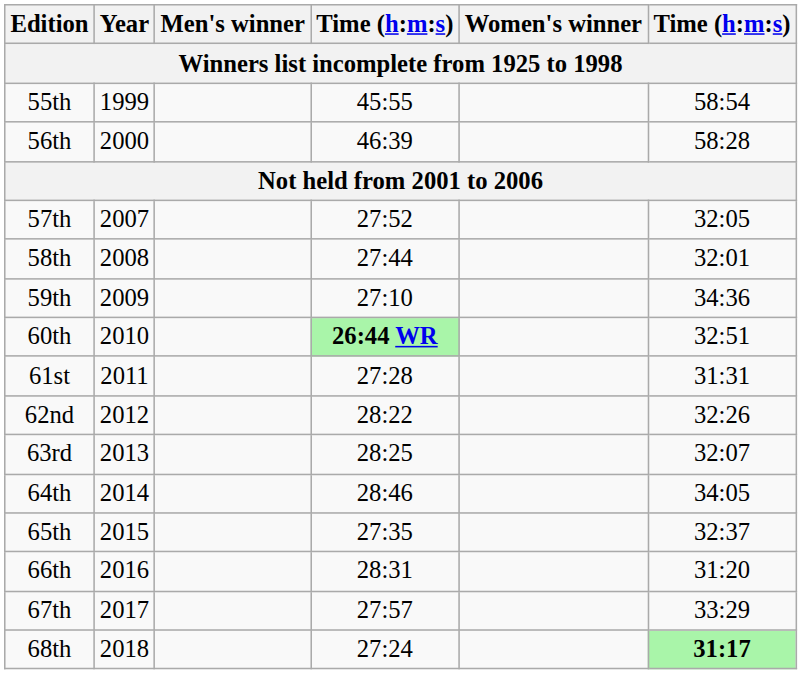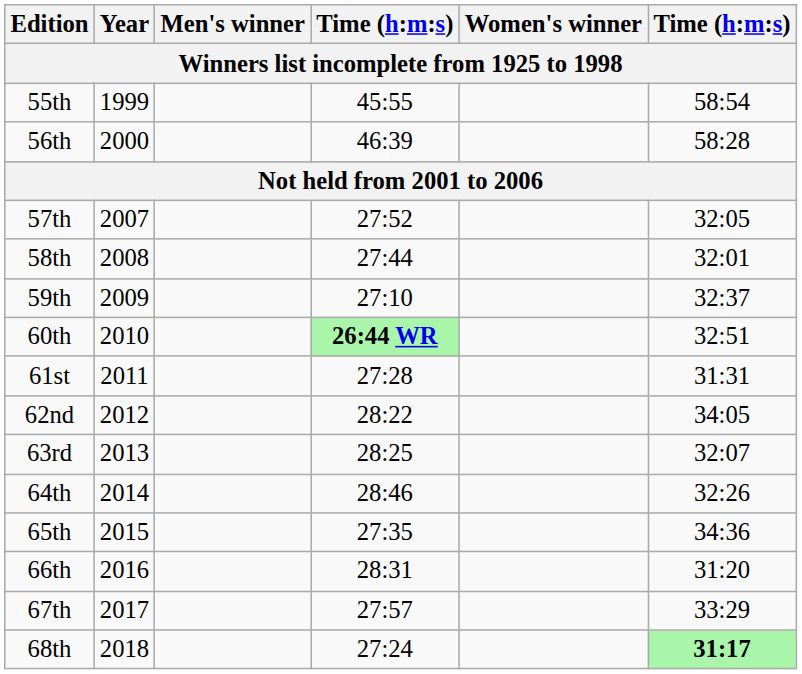59th | column 6: 34:36 -> 32:37
62nd | column 6: 32:26 -> 34:05
64th | column 6: 34:05 -> 32:26
65th | column 6: 32:37 -> 34:36
